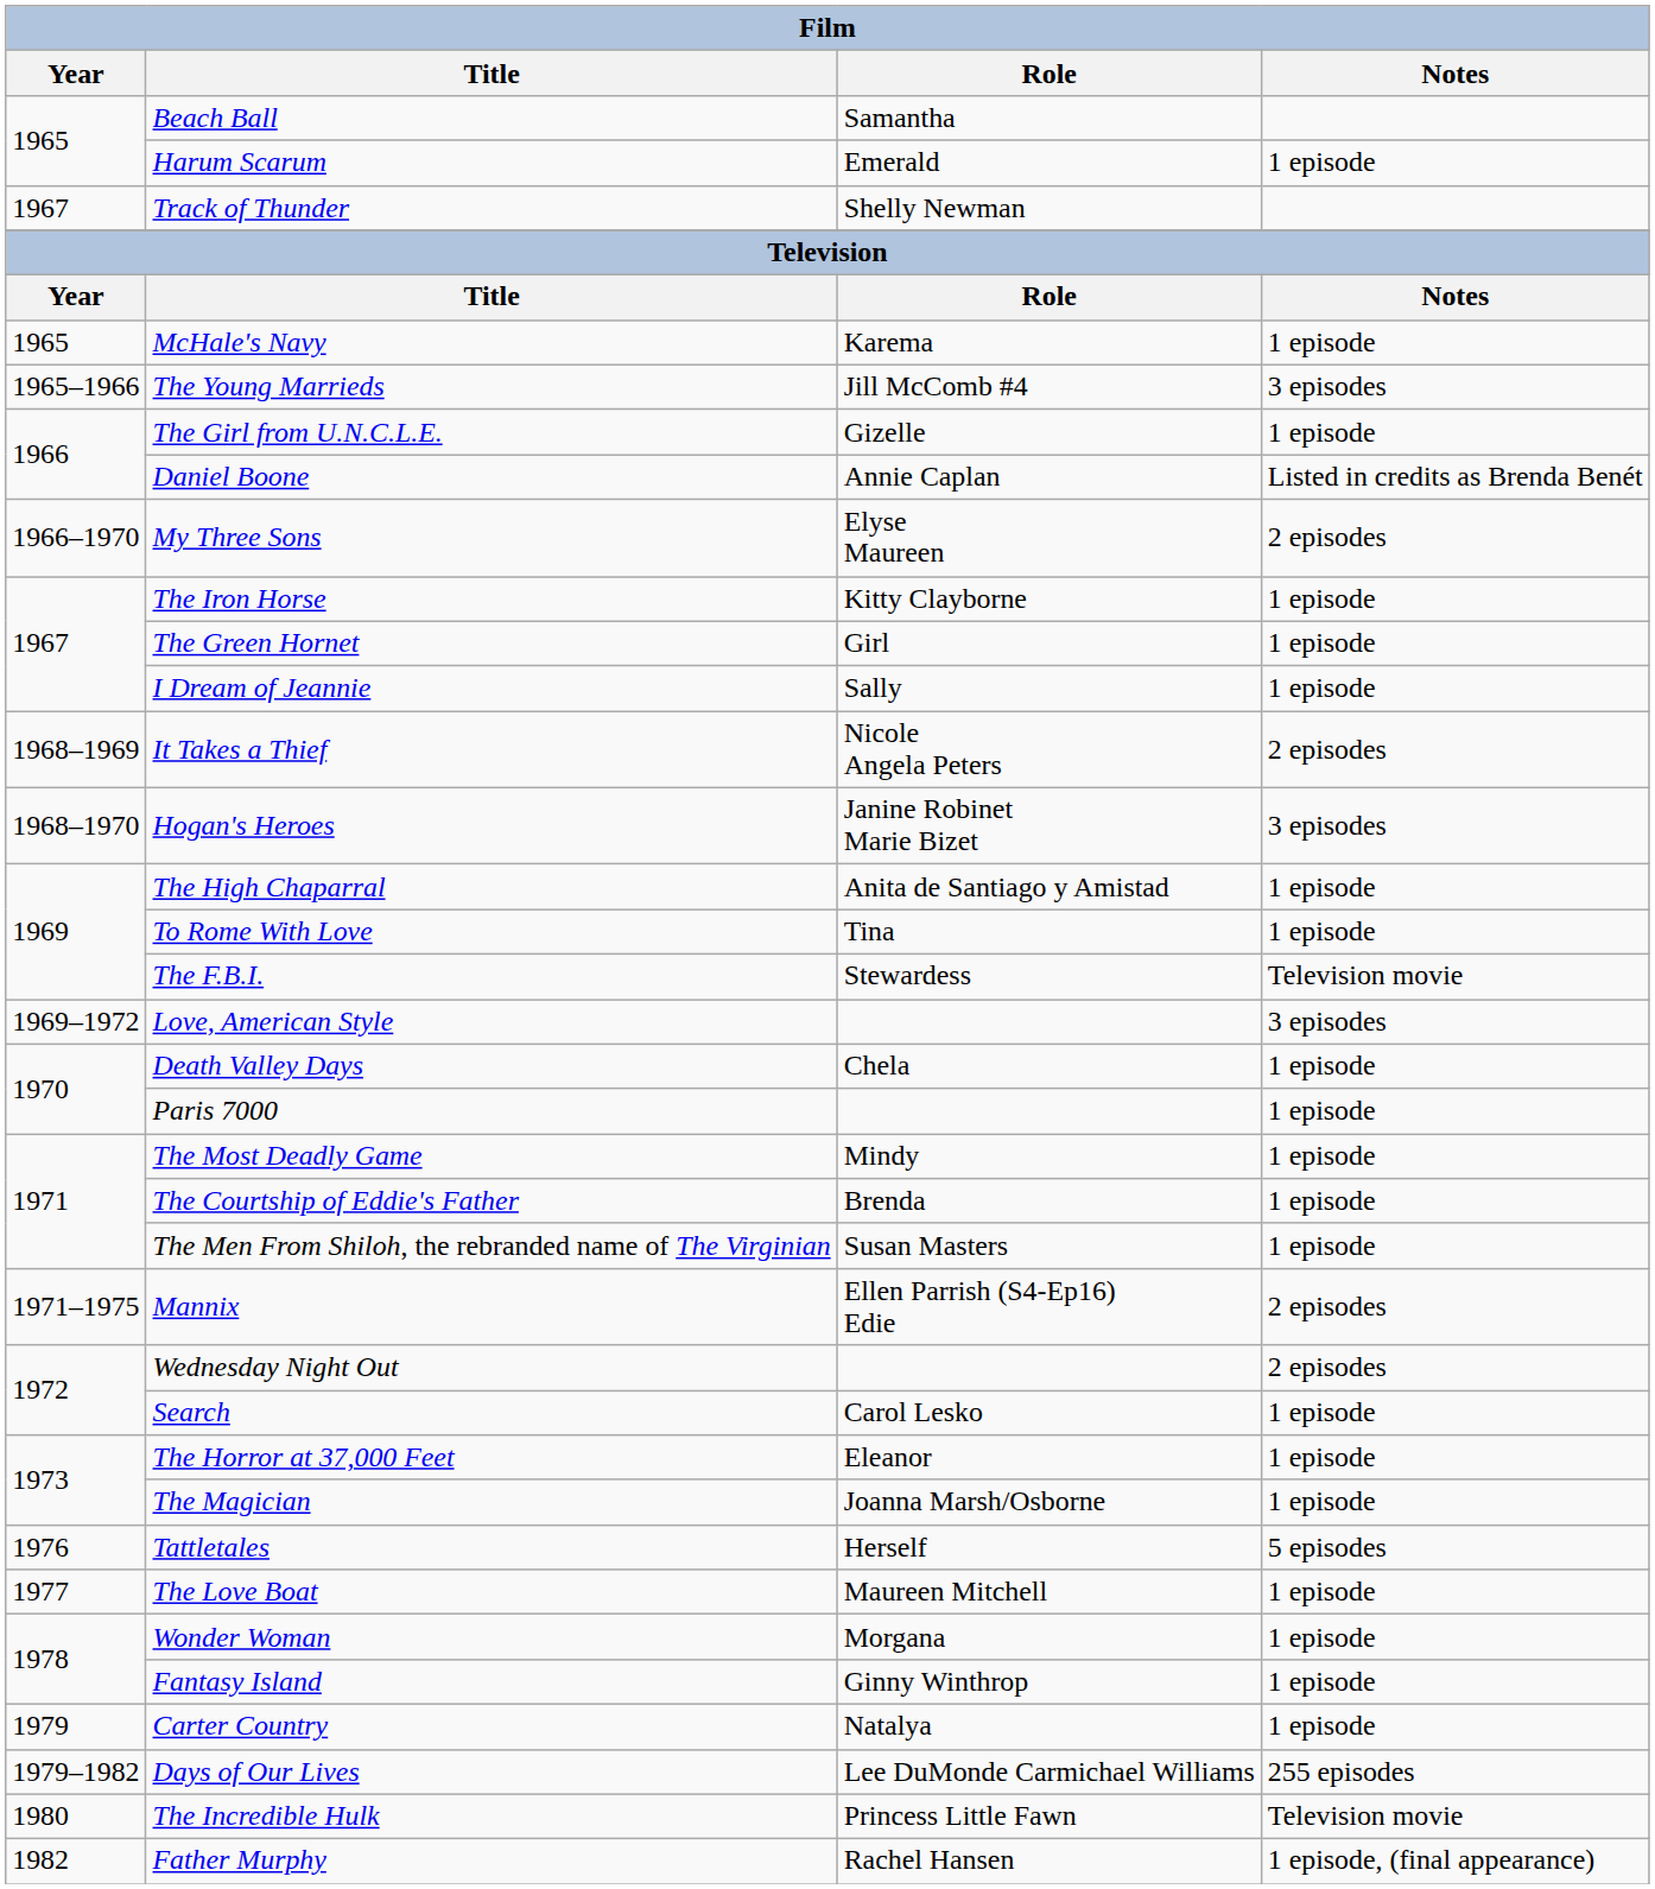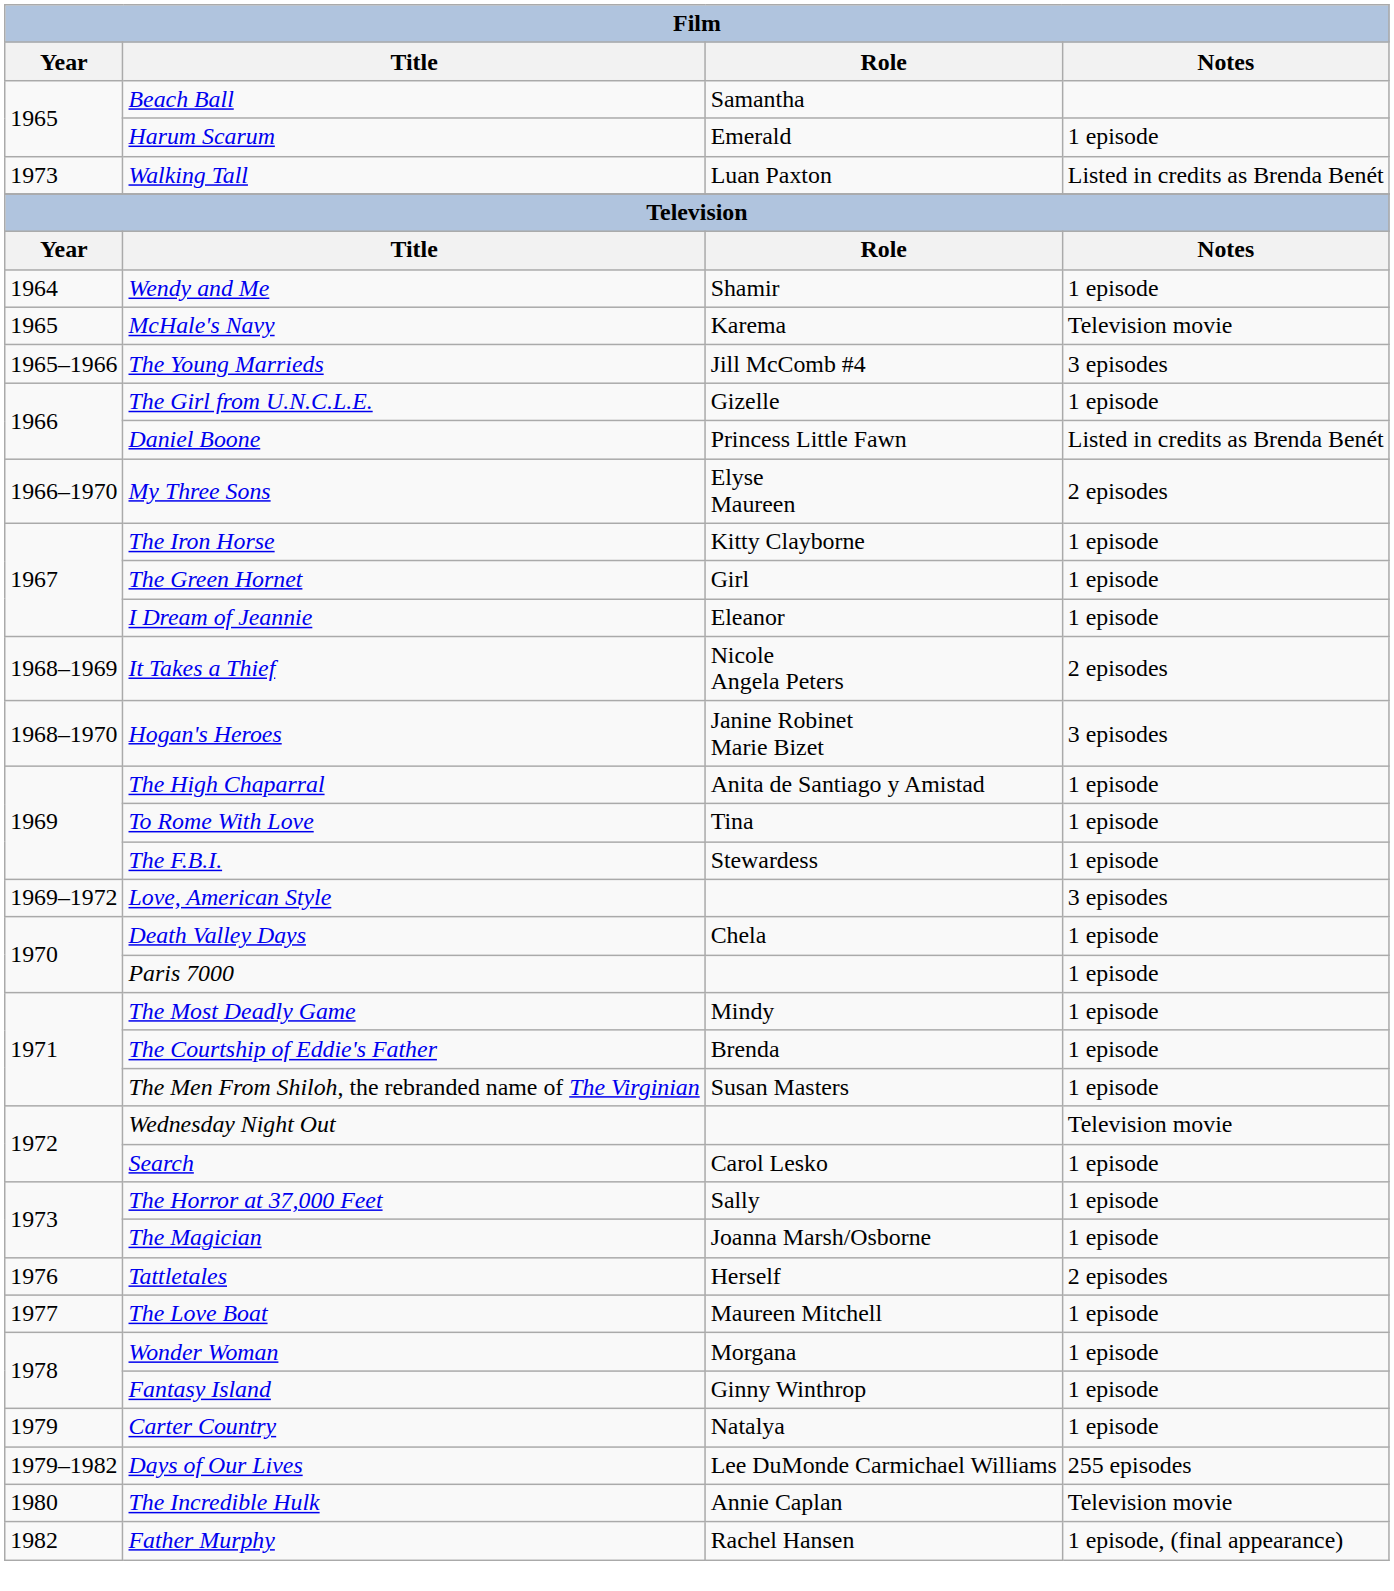- row: 1967 | Track of Thunder | Shelly Newman
+ row: 1973 | Walking Tall | Luan Paxton | Listed in credits as Brenda Benét
+ row: 1964 | Wendy and Me | Shamir | 1 episode
McHale's Navy | Notes: 1 episode -> Television movie
Daniel Boone | Role: Annie Caplan -> Princess Little Fawn
I Dream of Jeannie | Role: Sally -> Eleanor
The F.B.I. | Notes: Television movie -> 1 episode
- row: 1971–1975 | Mannix | Ellen Parrish (S4-Ep16) Edie | 2 episodes
Wednesday Night Out | Notes: 2 episodes -> Television movie
The Horror at 37,000 Feet | Role: Eleanor -> Sally
Tattletales | Notes: 5 episodes -> 2 episodes
The Incredible Hulk | Role: Princess Little Fawn -> Annie Caplan
